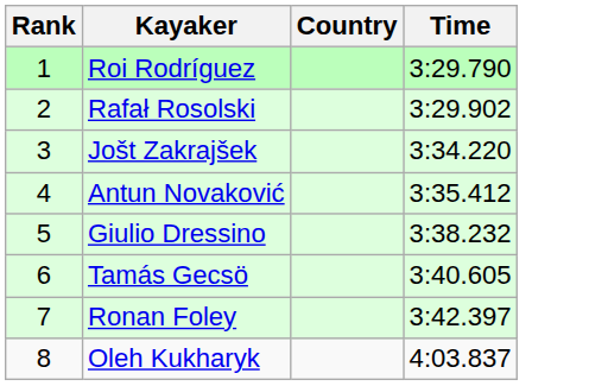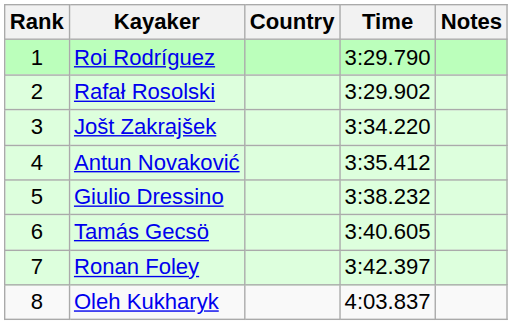+ column: Notes
